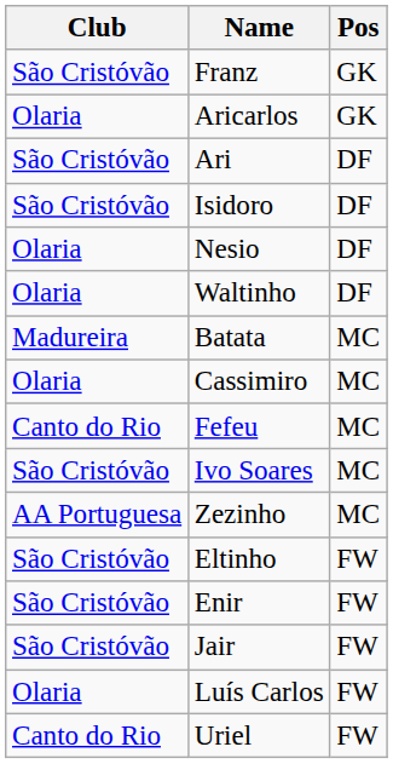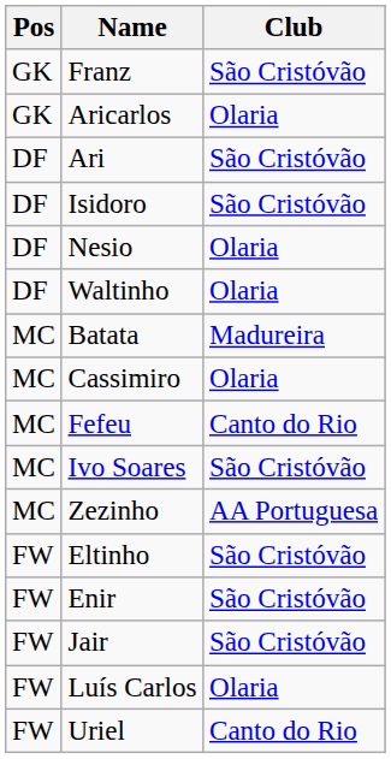columns swapped: Pos <-> Club
